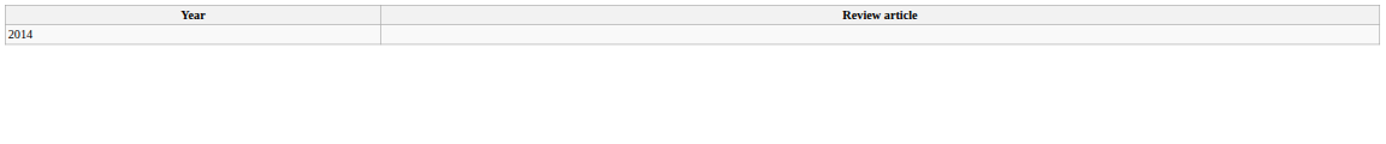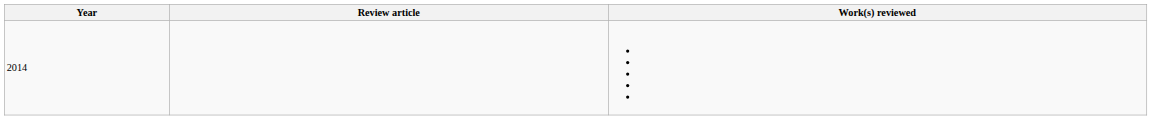+ column: Work(s) reviewed
